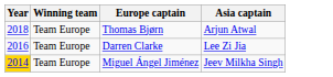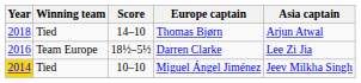+ column: Score | 14–10 | 18½–5½ | 10–10
Thomas Bjørn | Winning team: Team Europe -> Tied
Miguel Ángel Jiménez | Winning team: Team Europe -> Tied
